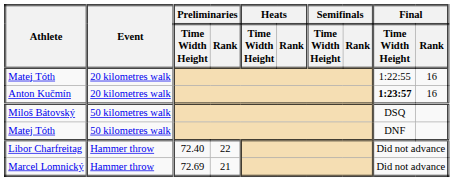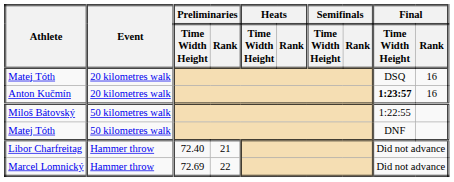Matej Tóth / 20 kilometres walk | Final / Time Width Height: 1:22:55 -> DSQ
Miloš Bátovský | Final / Time Width Height: DSQ -> 1:22:55
Libor Charfreitag | Preliminaries / Rank: 22 -> 21
Marcel Lomnický | Preliminaries / Rank: 21 -> 22
